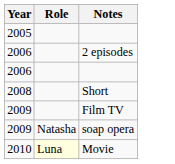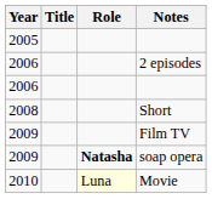+ column: Title
soap opera | Role: normal -> bold
